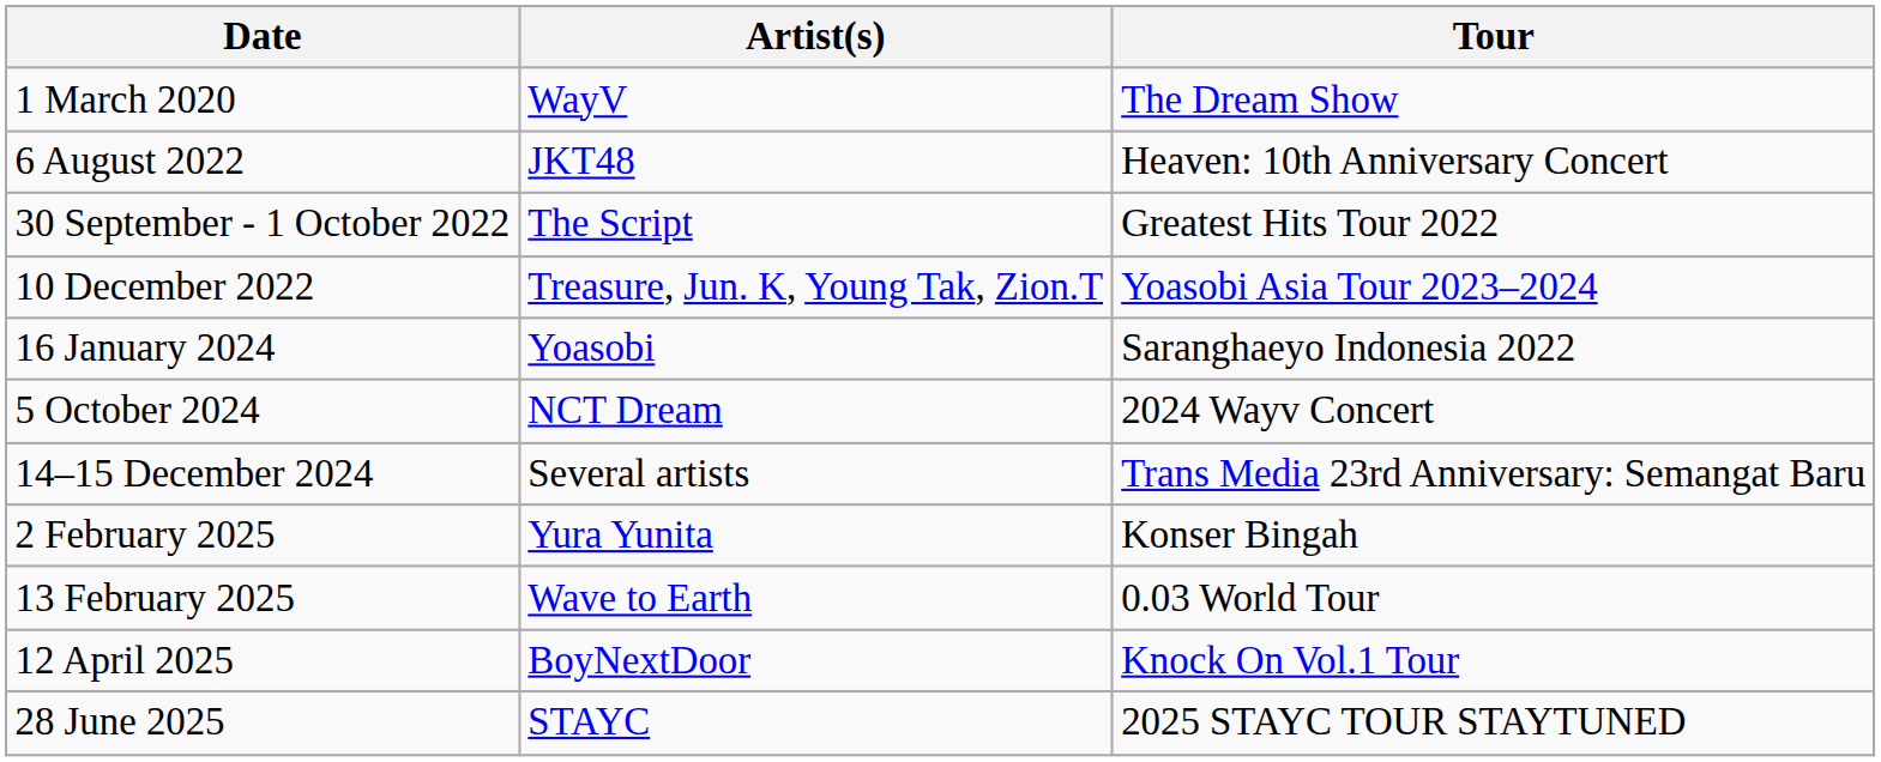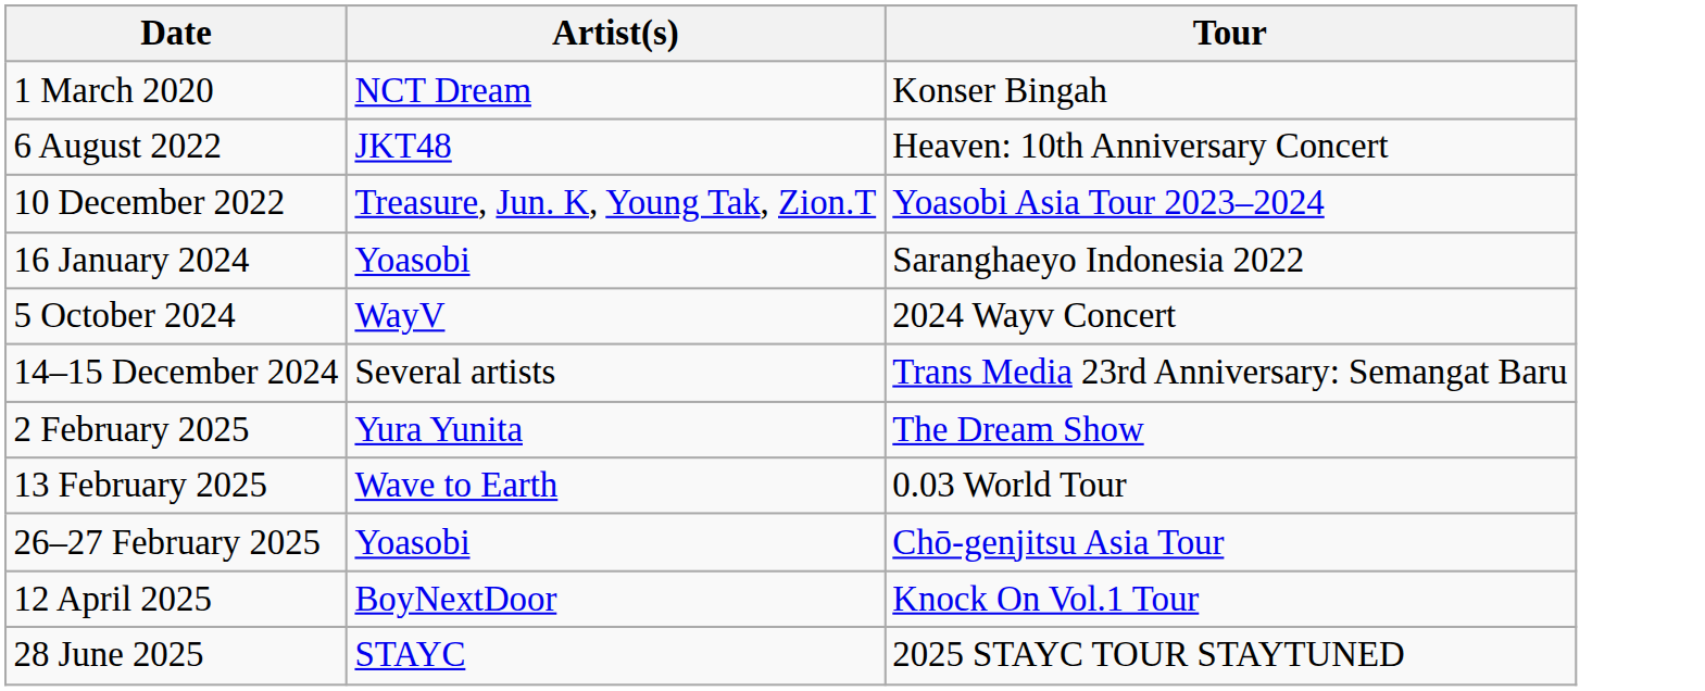1 March 2020 | Artist(s): WayV -> NCT Dream
1 March 2020 | Tour: The Dream Show -> Konser Bingah
- row: 30 September - 1 October 2022 | The Script | Greatest Hits Tour 2022
5 October 2024 | Artist(s): NCT Dream -> WayV
2 February 2025 | Tour: Konser Bingah -> The Dream Show
+ row: 26–27 February 2025 | Yoasobi | Chō-genjitsu Asia Tour
